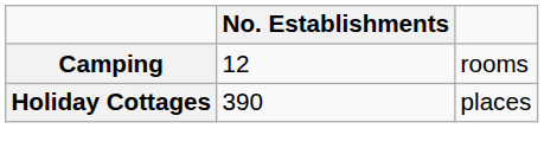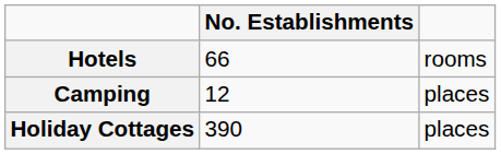+ row: Hotels | 66 | rooms
Camping | column 3: rooms -> places
